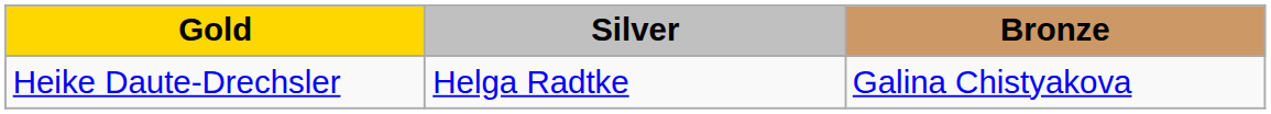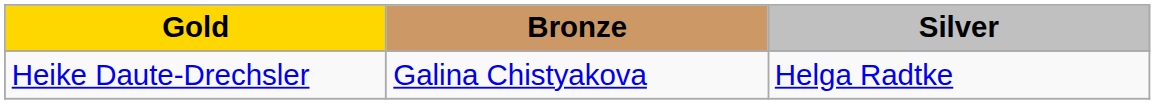columns swapped: Silver <-> Bronze
